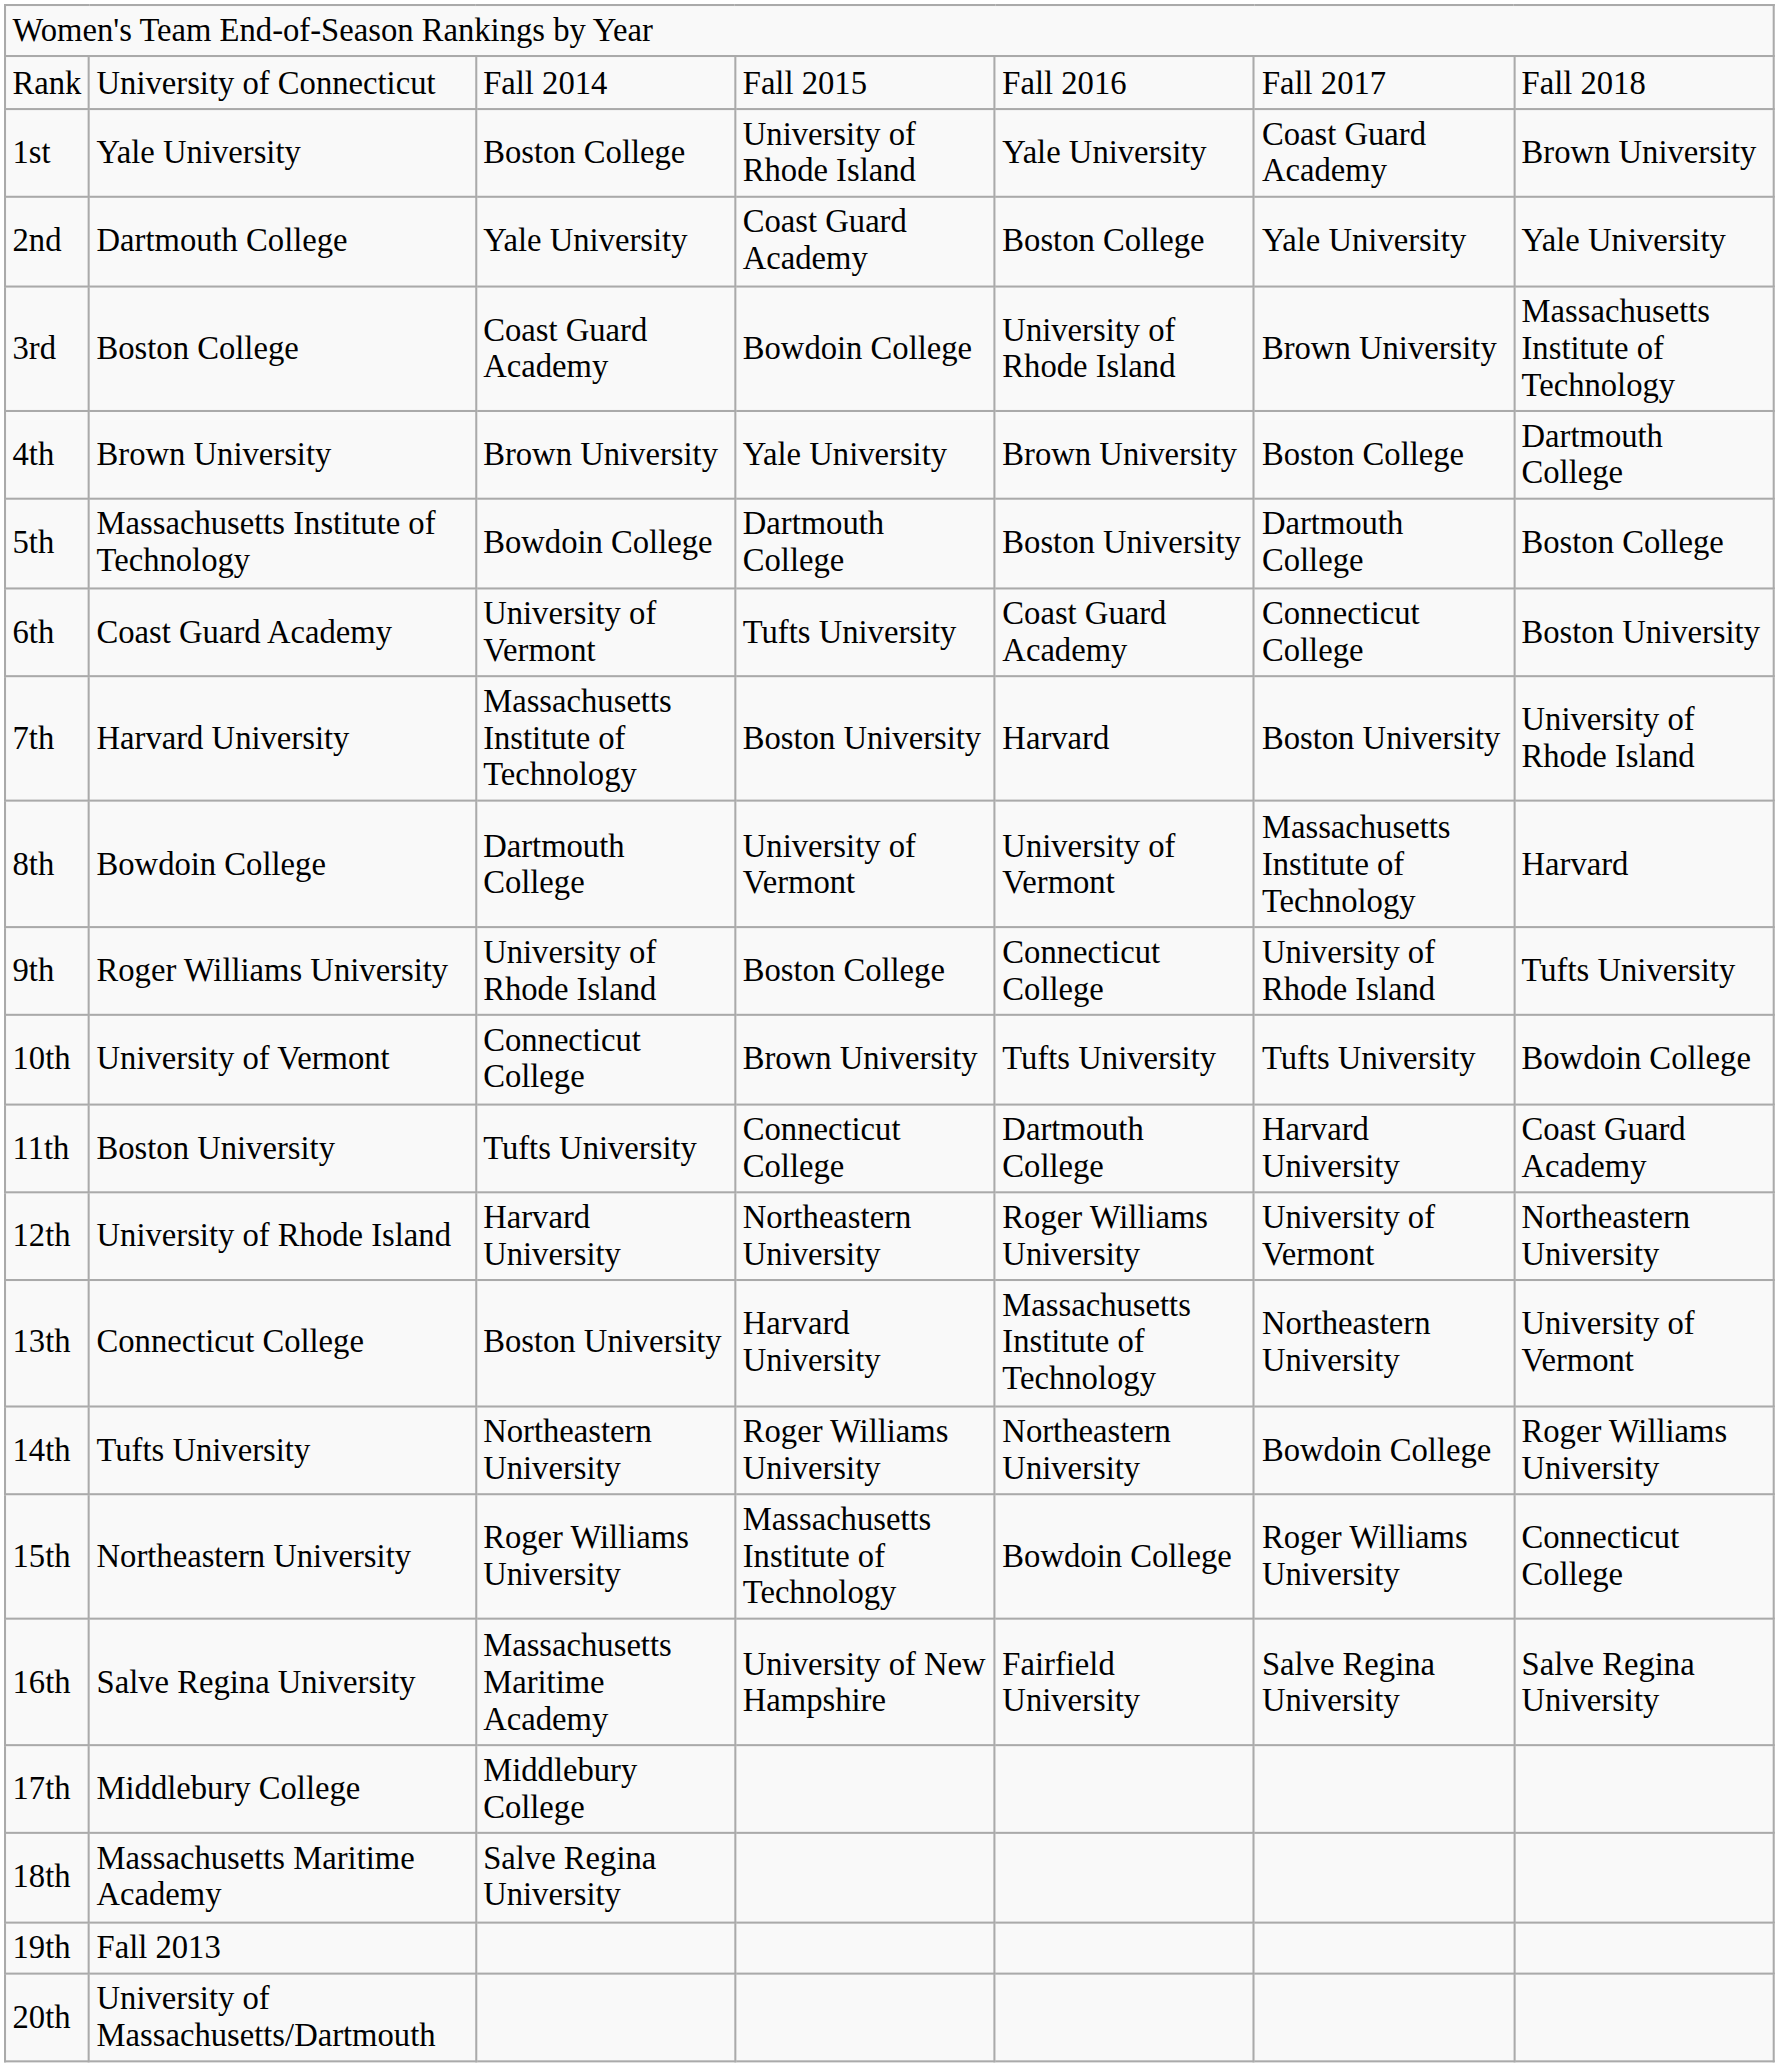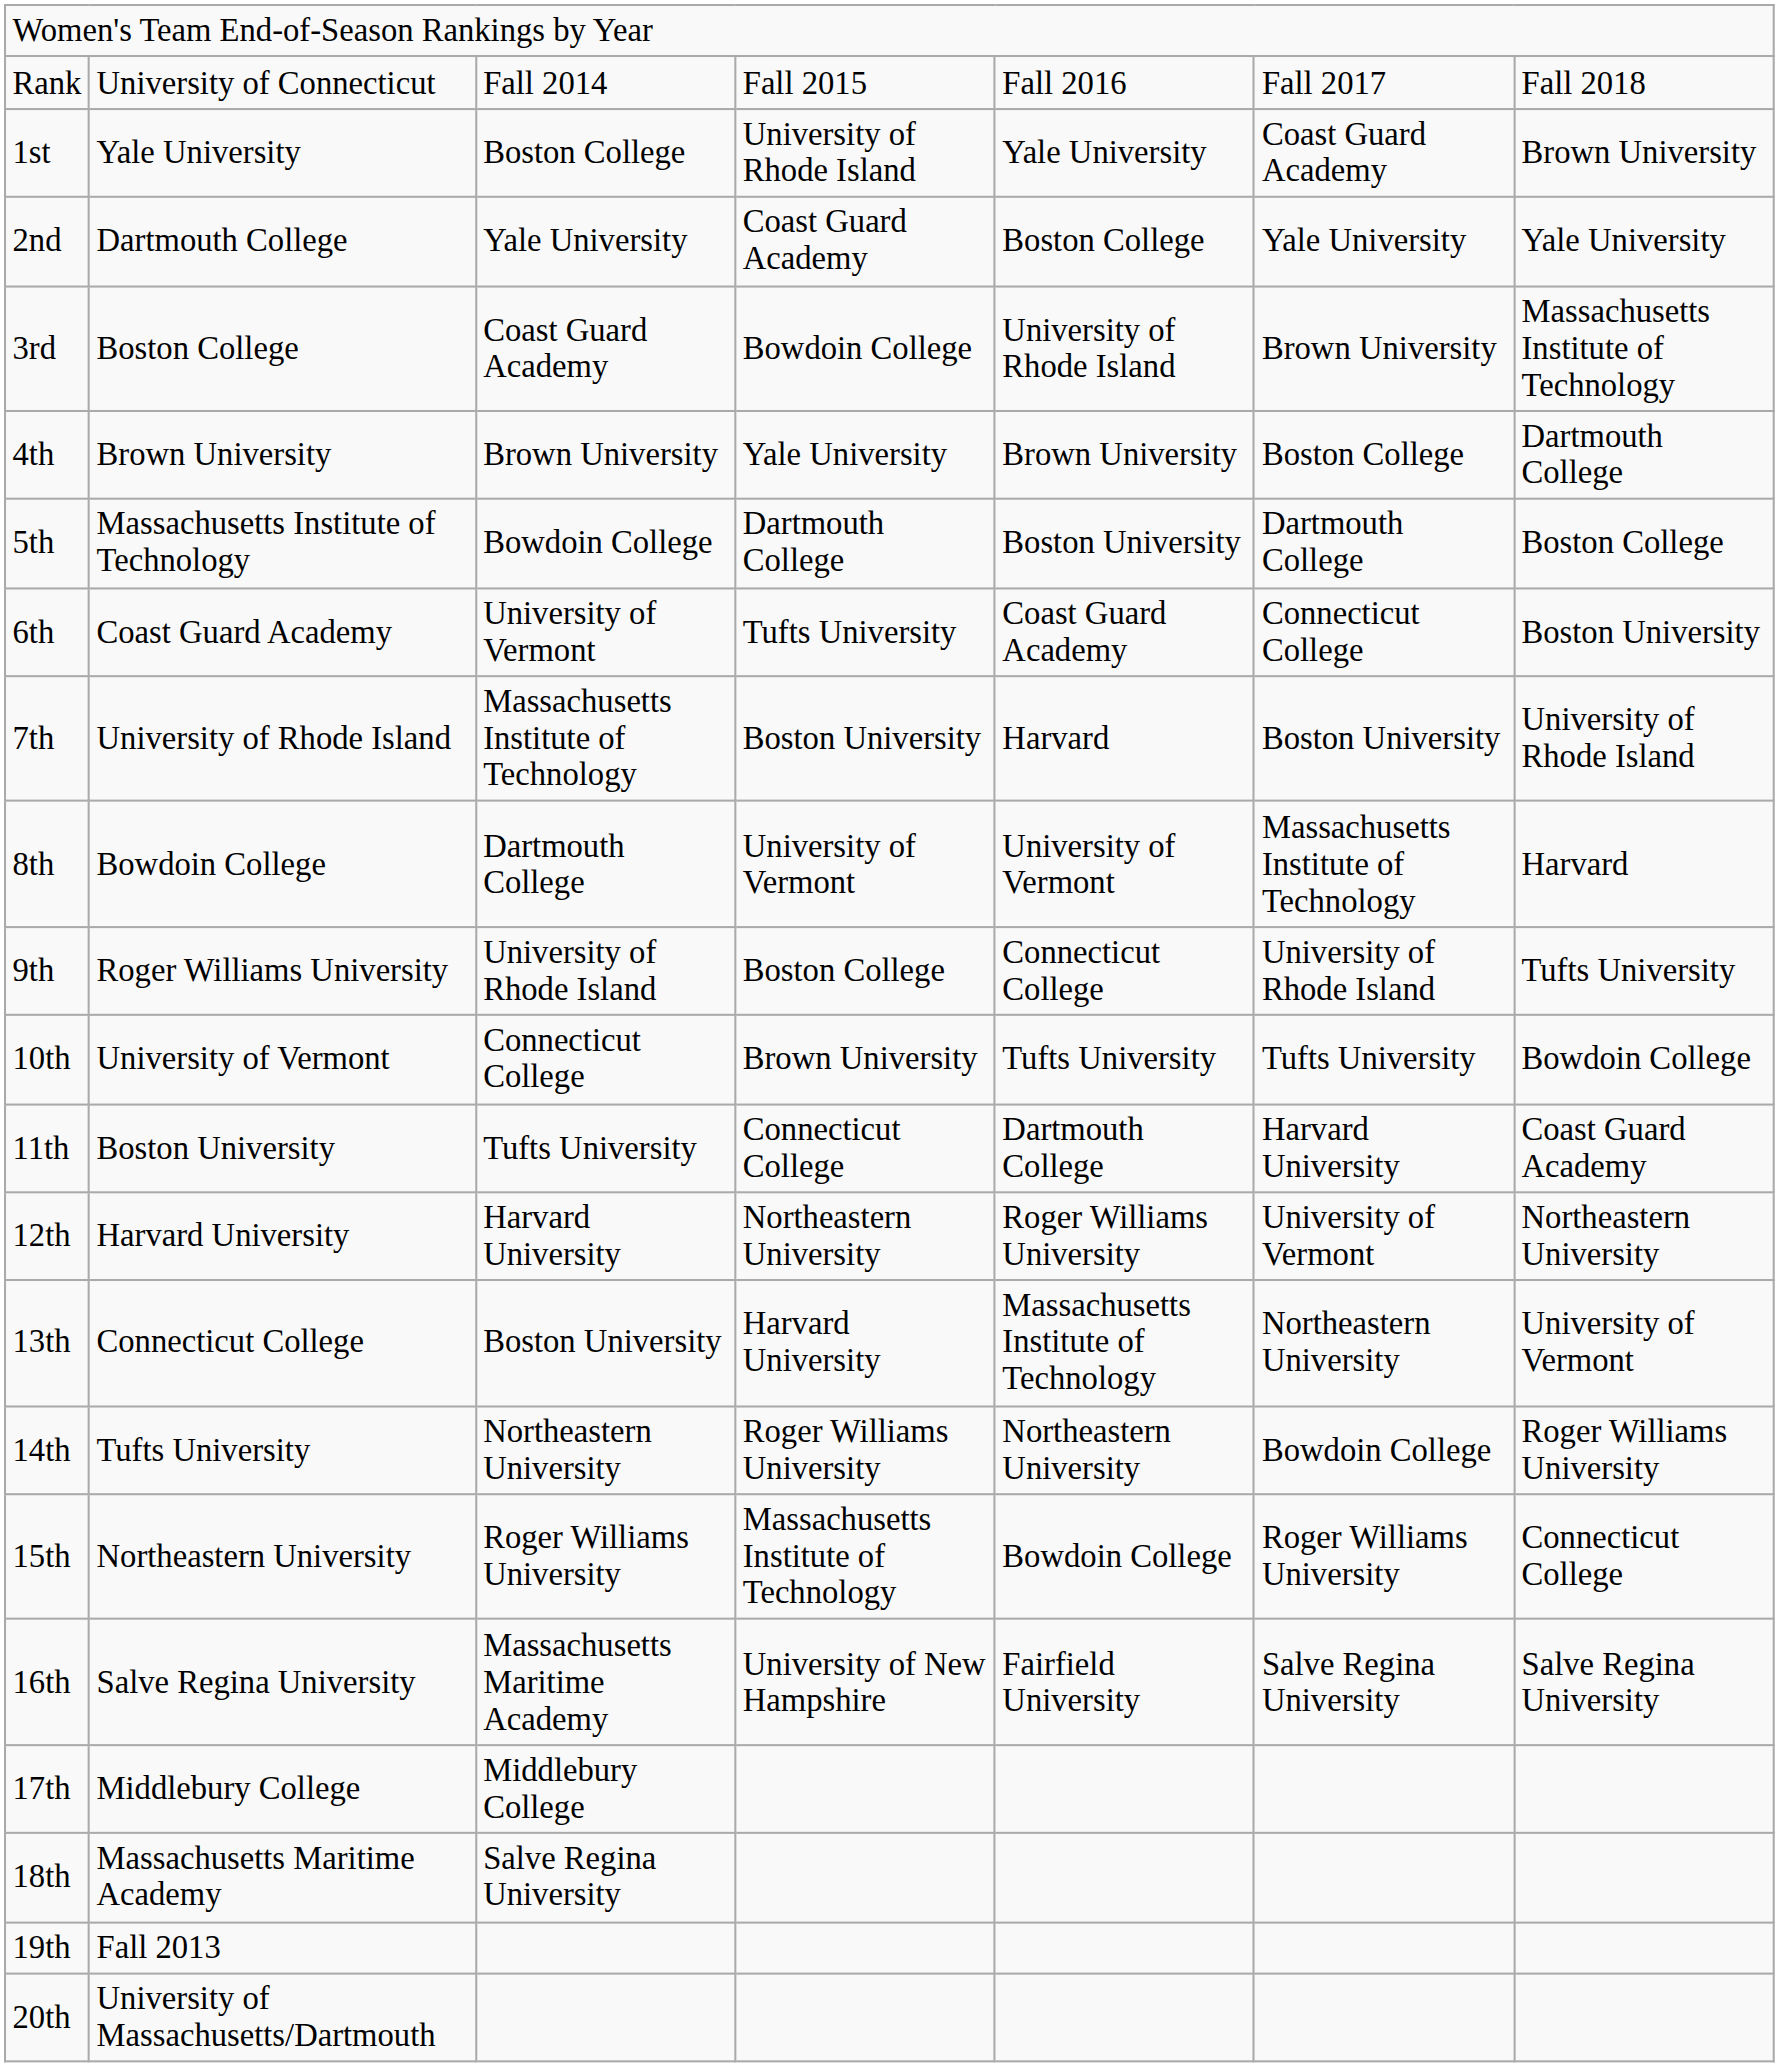7th | column 2: Harvard University -> University of Rhode Island
12th | column 2: University of Rhode Island -> Harvard University
